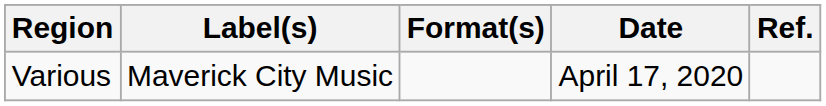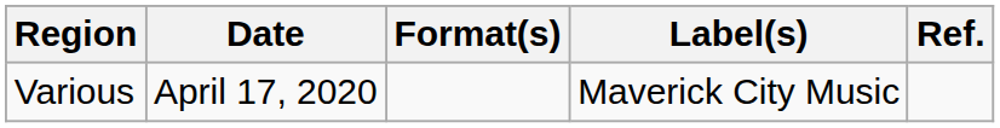columns swapped: Date <-> Label(s)
